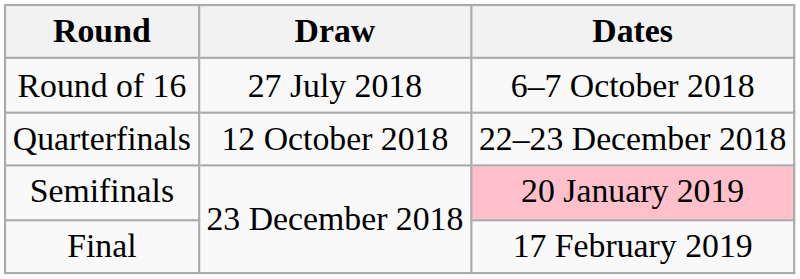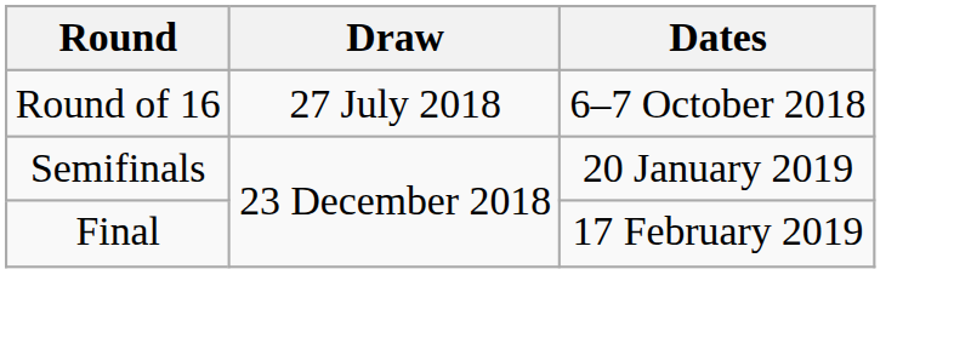- row: Quarterfinals | 12 October 2018 | 22–23 December 2018
Semifinals | Dates: pink background -> no background
